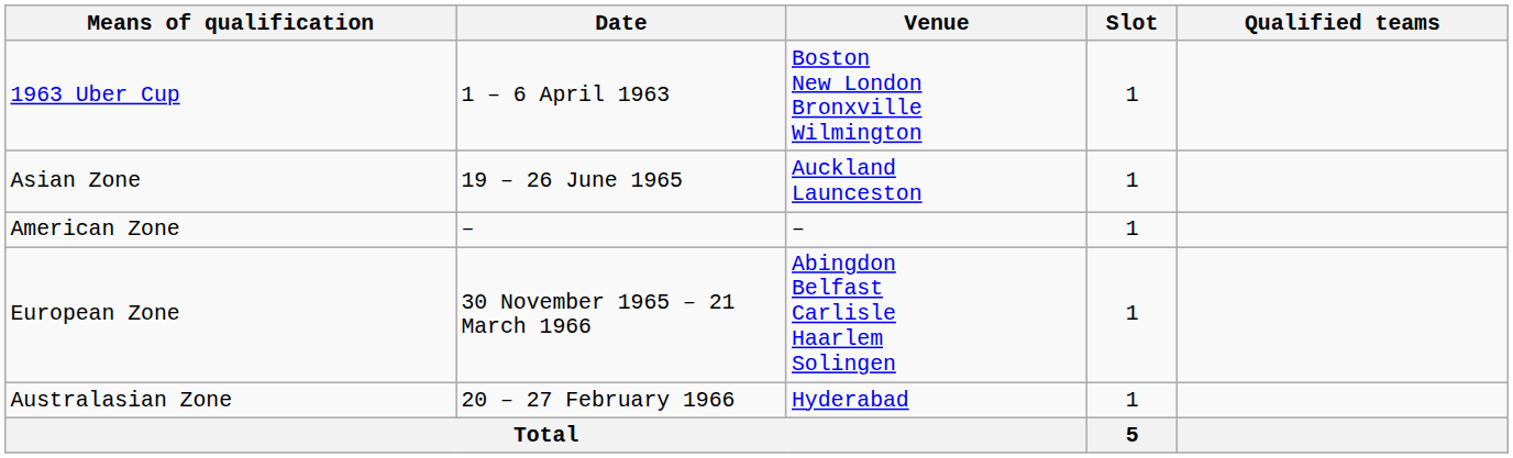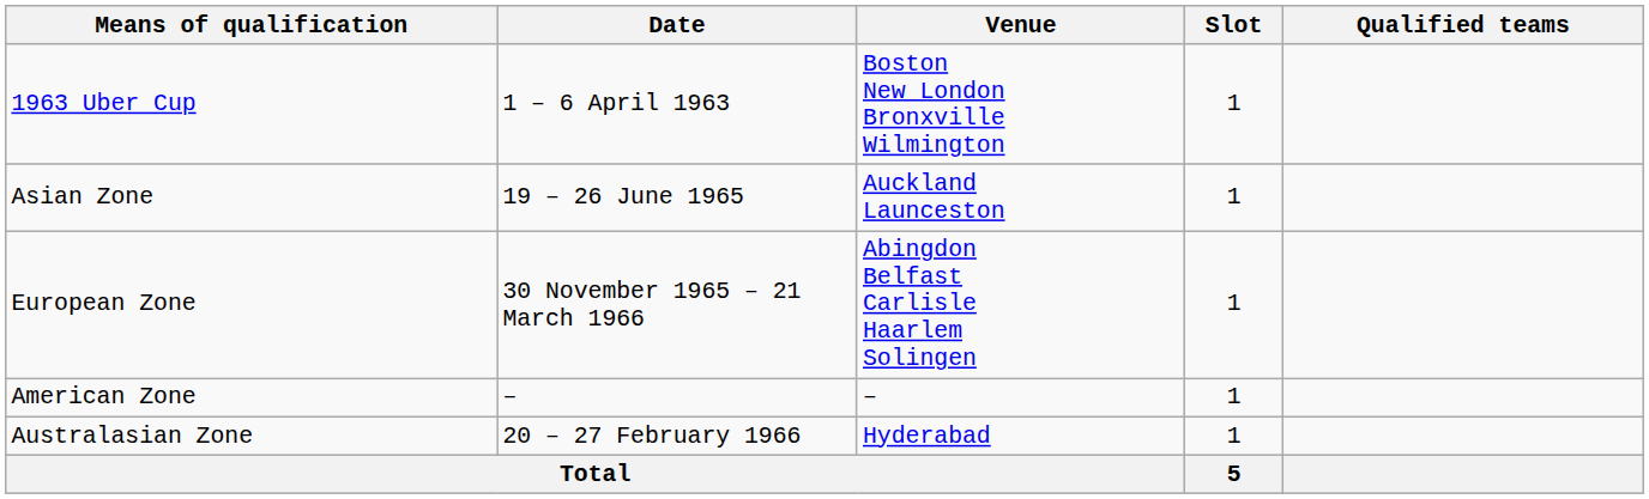rows swapped: American Zone <-> European Zone
